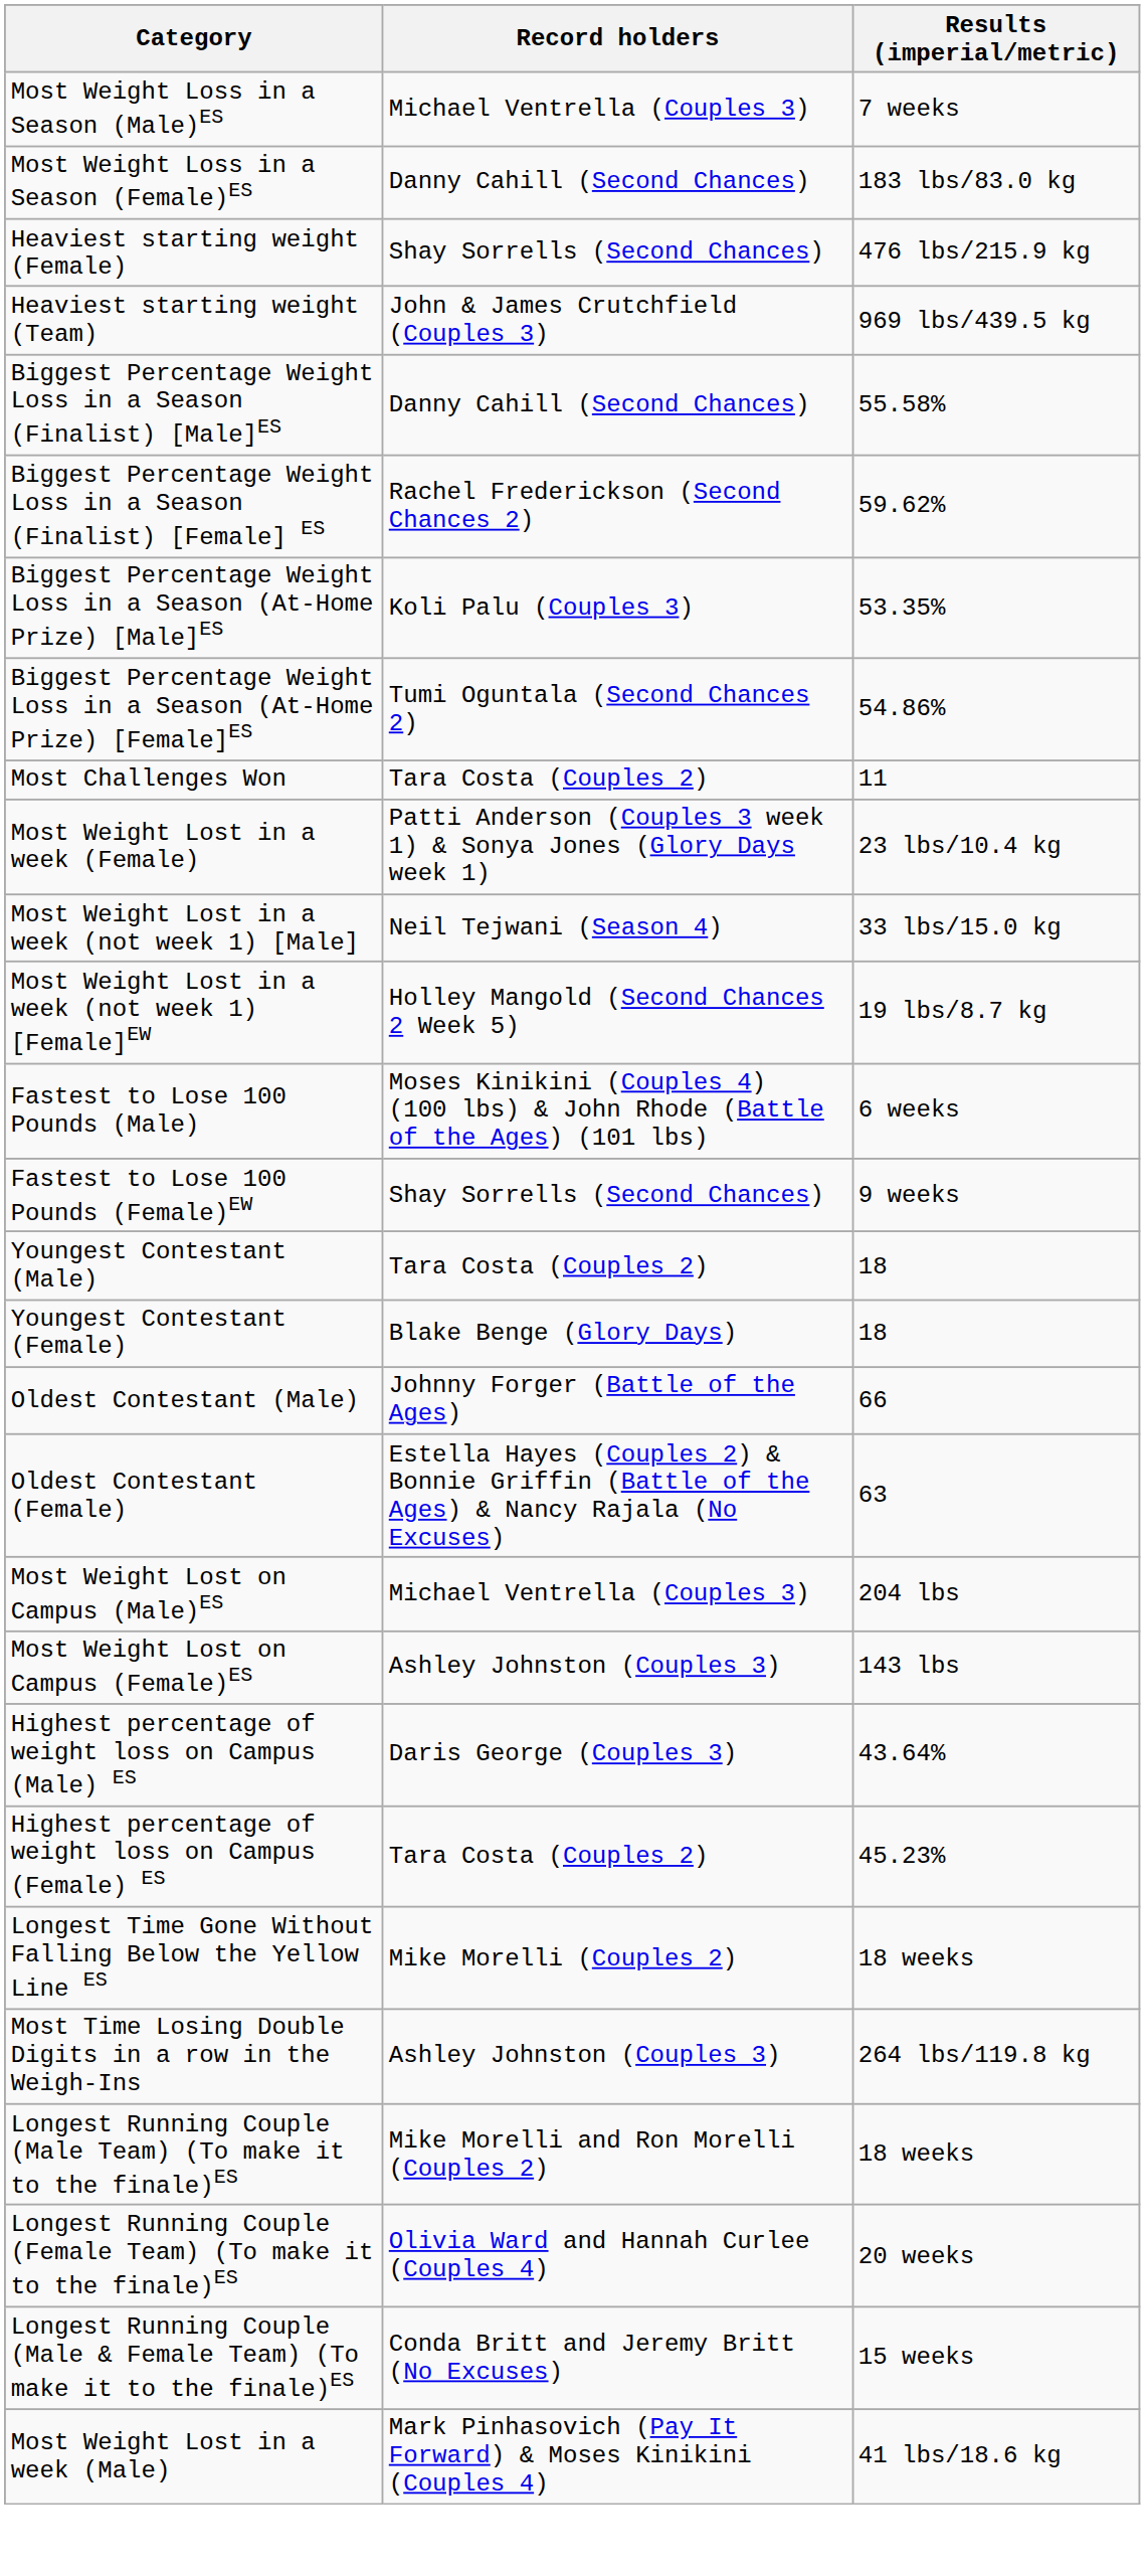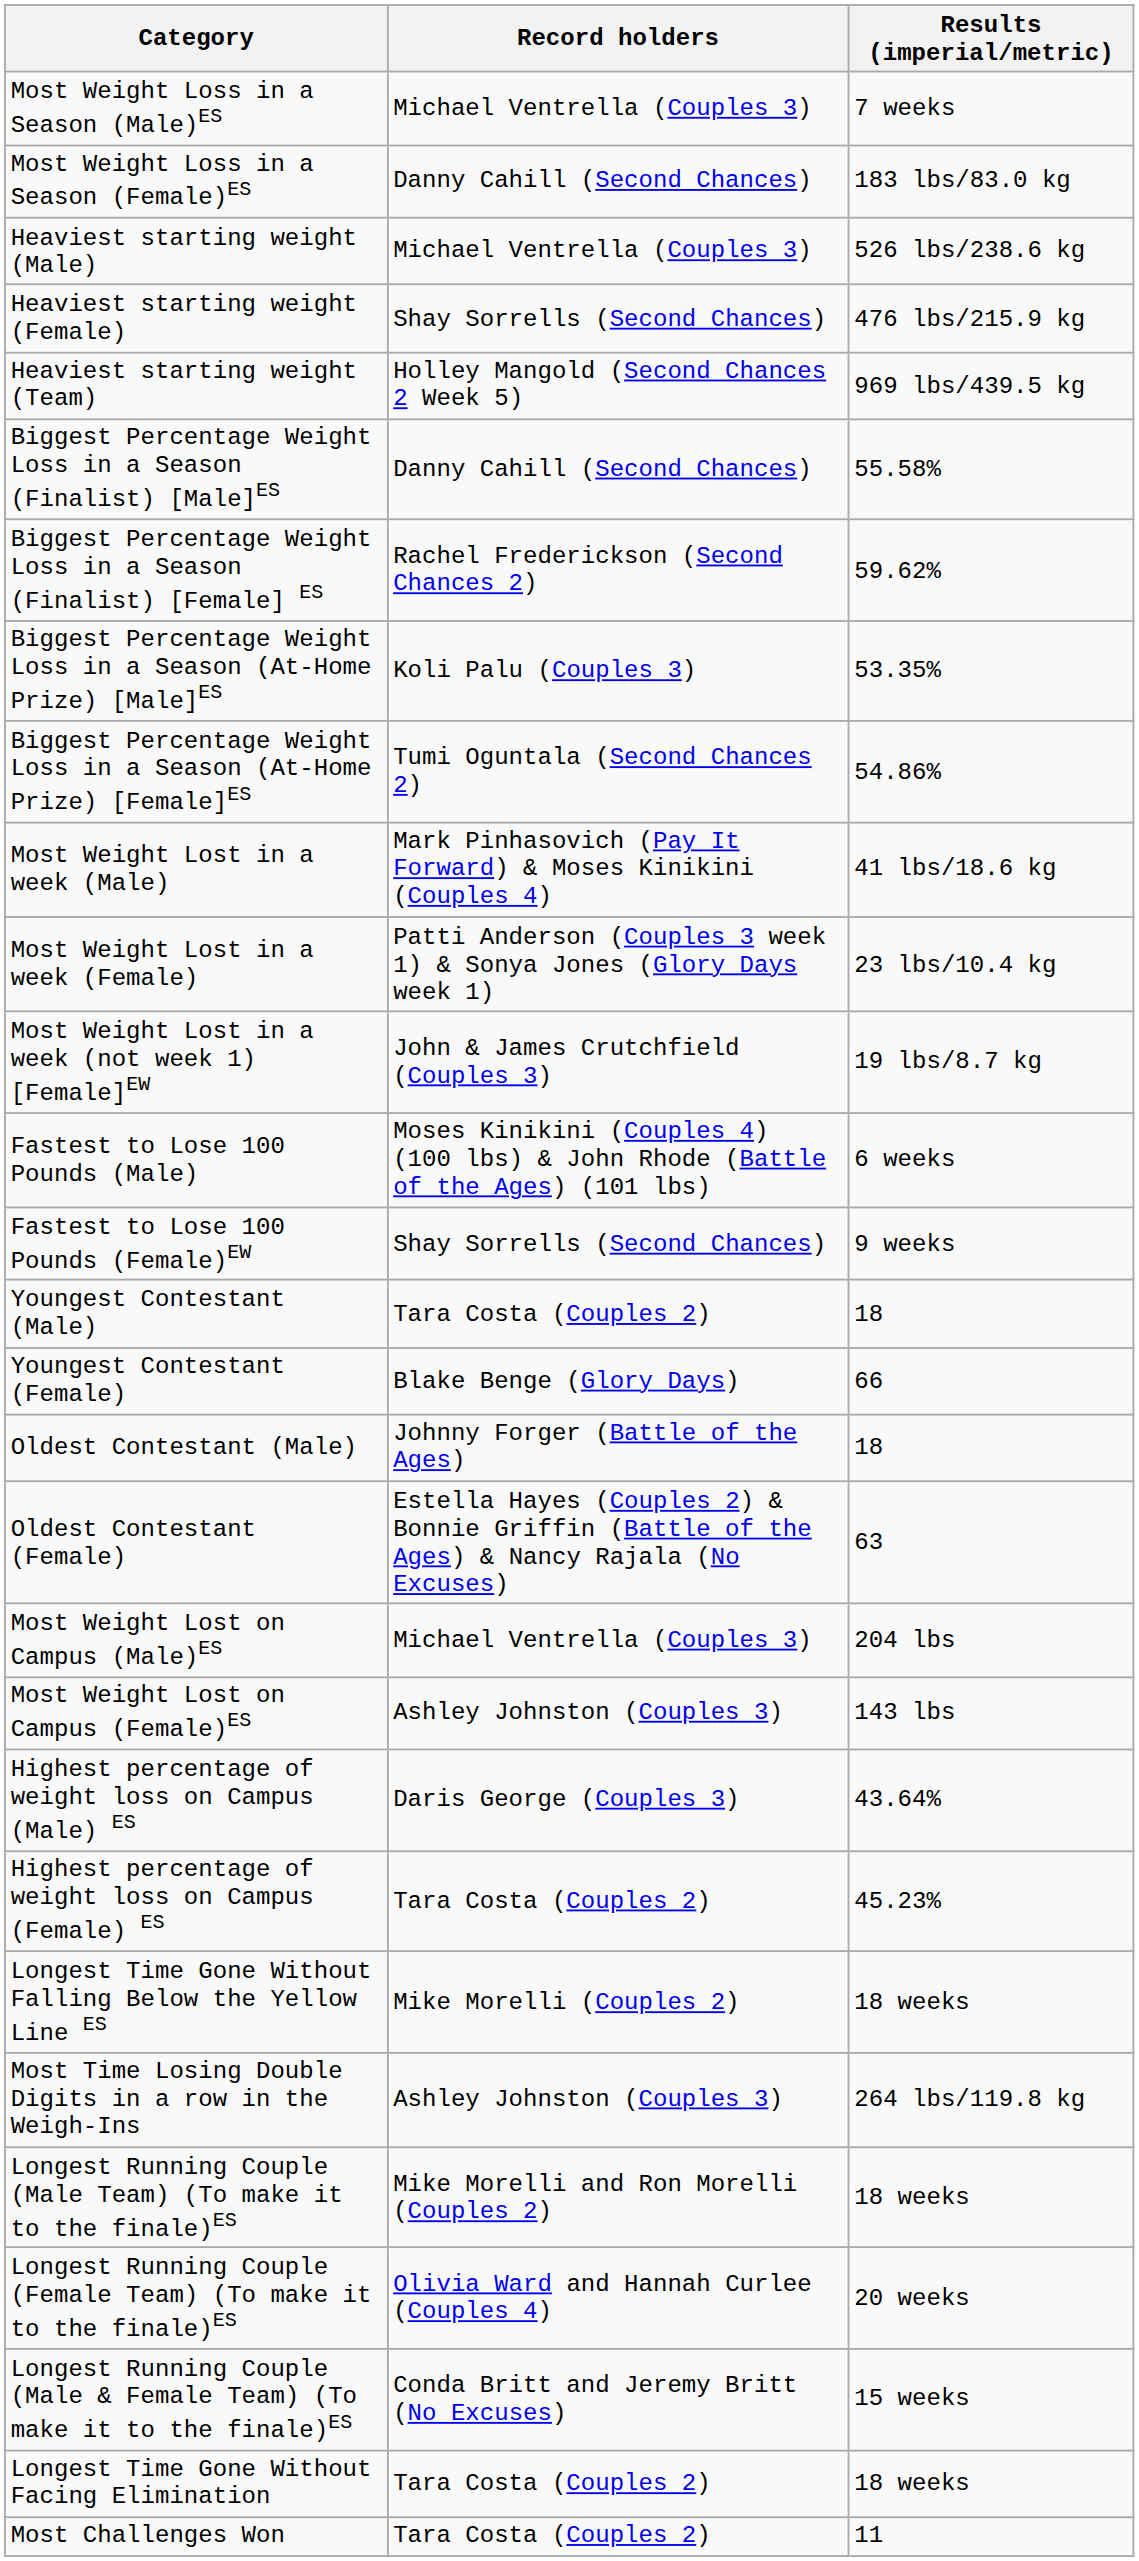+ row: Heaviest starting weight (Male) | Michael Ventrella (Couples 3) | 526 lbs/238.6 kg
Heaviest starting weight (Team) | Record holders: John & James Crutchfield (Couples 3) -> Holley Mangold (Second Chances 2 Week 5)
rows swapped: Most Weight Lost in a week (Male) <-> Most Challenges Won
- row: Most Weight Lost in a week (not week 1) [Male] | Neil Tejwani (Season 4) | 33 lbs/15.0 kg
Most Weight Lost in a week (not week 1) [Female]EW | Record holders: Holley Mangold (Second Chances 2 Week 5) -> John & James Crutchfield (Couples 3)
Youngest Contestant (Female) | Results (imperial/metric): 18 -> 66
Oldest Contestant (Male) | Results (imperial/metric): 66 -> 18
+ row: Longest Time Gone Without Facing Elimination | Tara Costa (Couples 2) | 18 weeks
